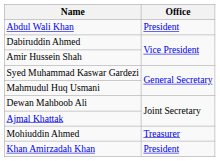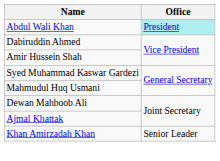Abdul Wali Khan | Office: no background -> paleturquoise background
- row: Mohiuddin Ahmed | Treasurer
Khan Amirzadah Khan | Office: President -> Senior Leader
